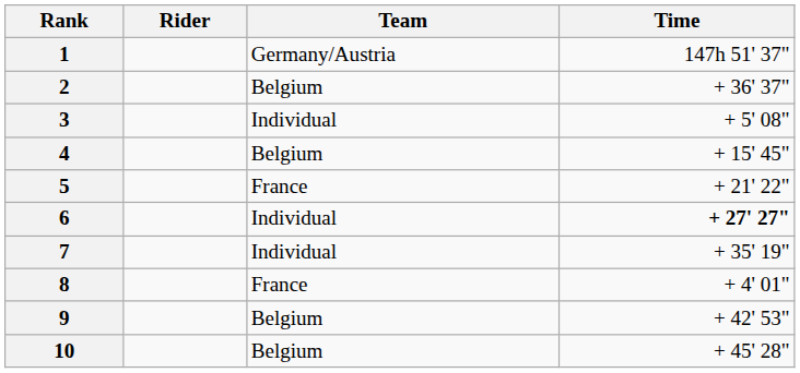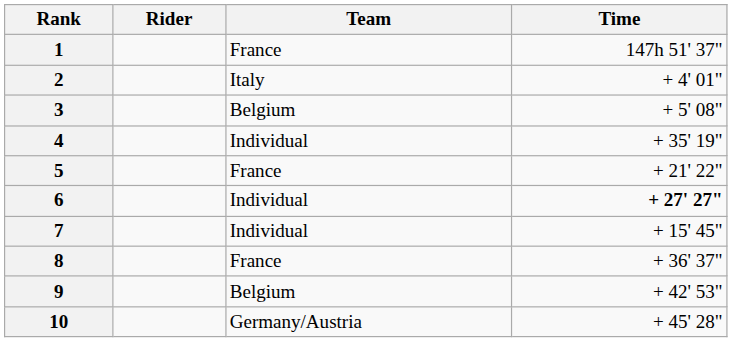1 | Team: Germany/Austria -> France
2 | Team: Belgium -> Italy
2 | Time: + 36' 37" -> + 4' 01"
3 | Team: Individual -> Belgium
4 | Team: Belgium -> Individual
4 | Time: + 15' 45" -> + 35' 19"
7 | Time: + 35' 19" -> + 15' 45"
8 | Time: + 4' 01" -> + 36' 37"
10 | Team: Belgium -> Germany/Austria
